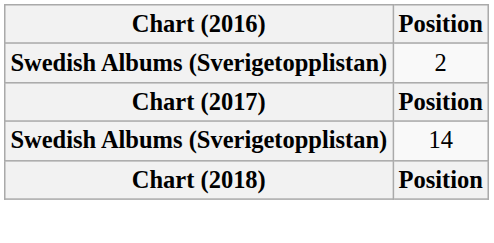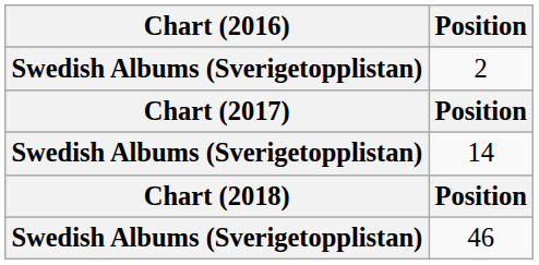+ row: Swedish Albums (Sverigetopplistan) | 46
